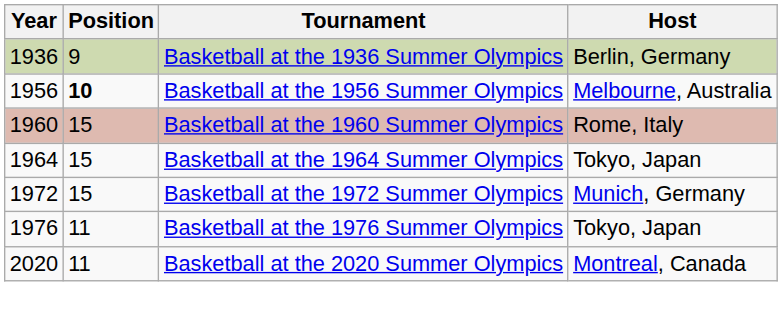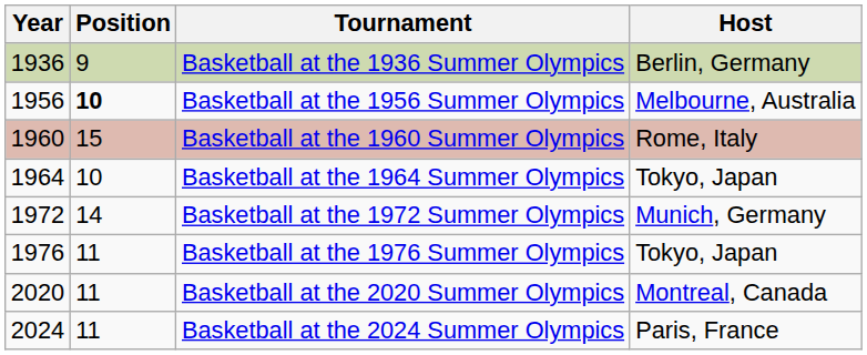Basketball at the 1964 Summer Olympics | Position: 15 -> 10
Basketball at the 1972 Summer Olympics | Position: 15 -> 14
+ row: 2024 | 11 | Basketball at the 2024 Summer Olympics | Paris, France
